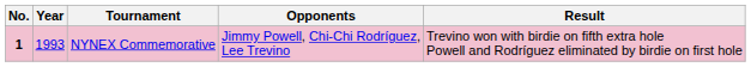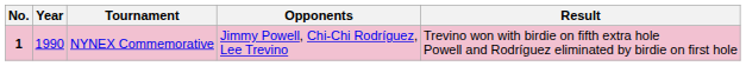NYNEX Commemorative | Year: 1993 -> 1990
